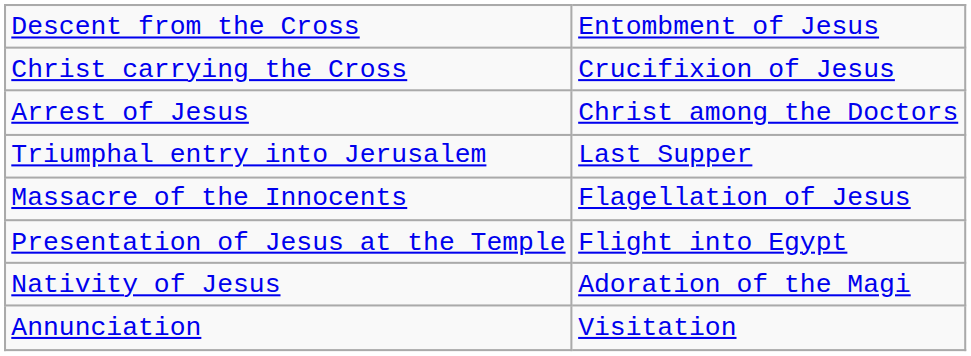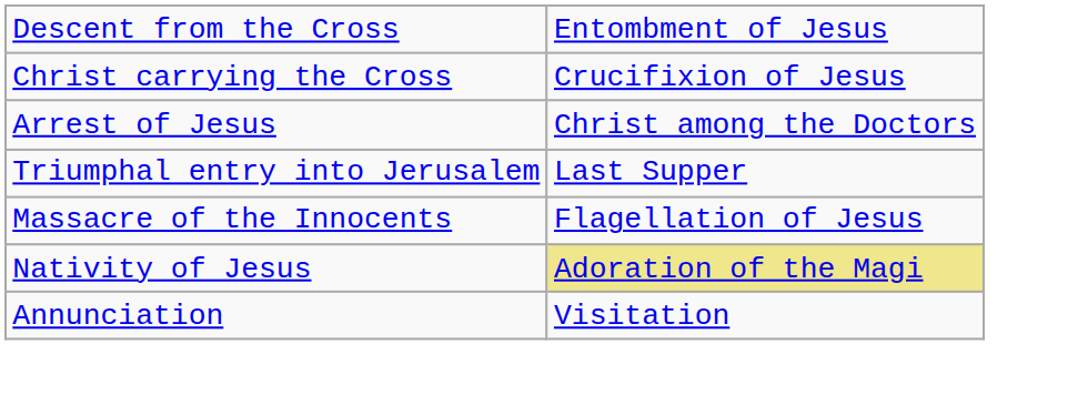- row: Presentation of Jesus at the Temple | Flight into Egypt
Nativity of Jesus | column 2: no background -> khaki background
